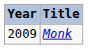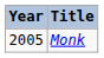Monk | Year: 2009 -> 2005
